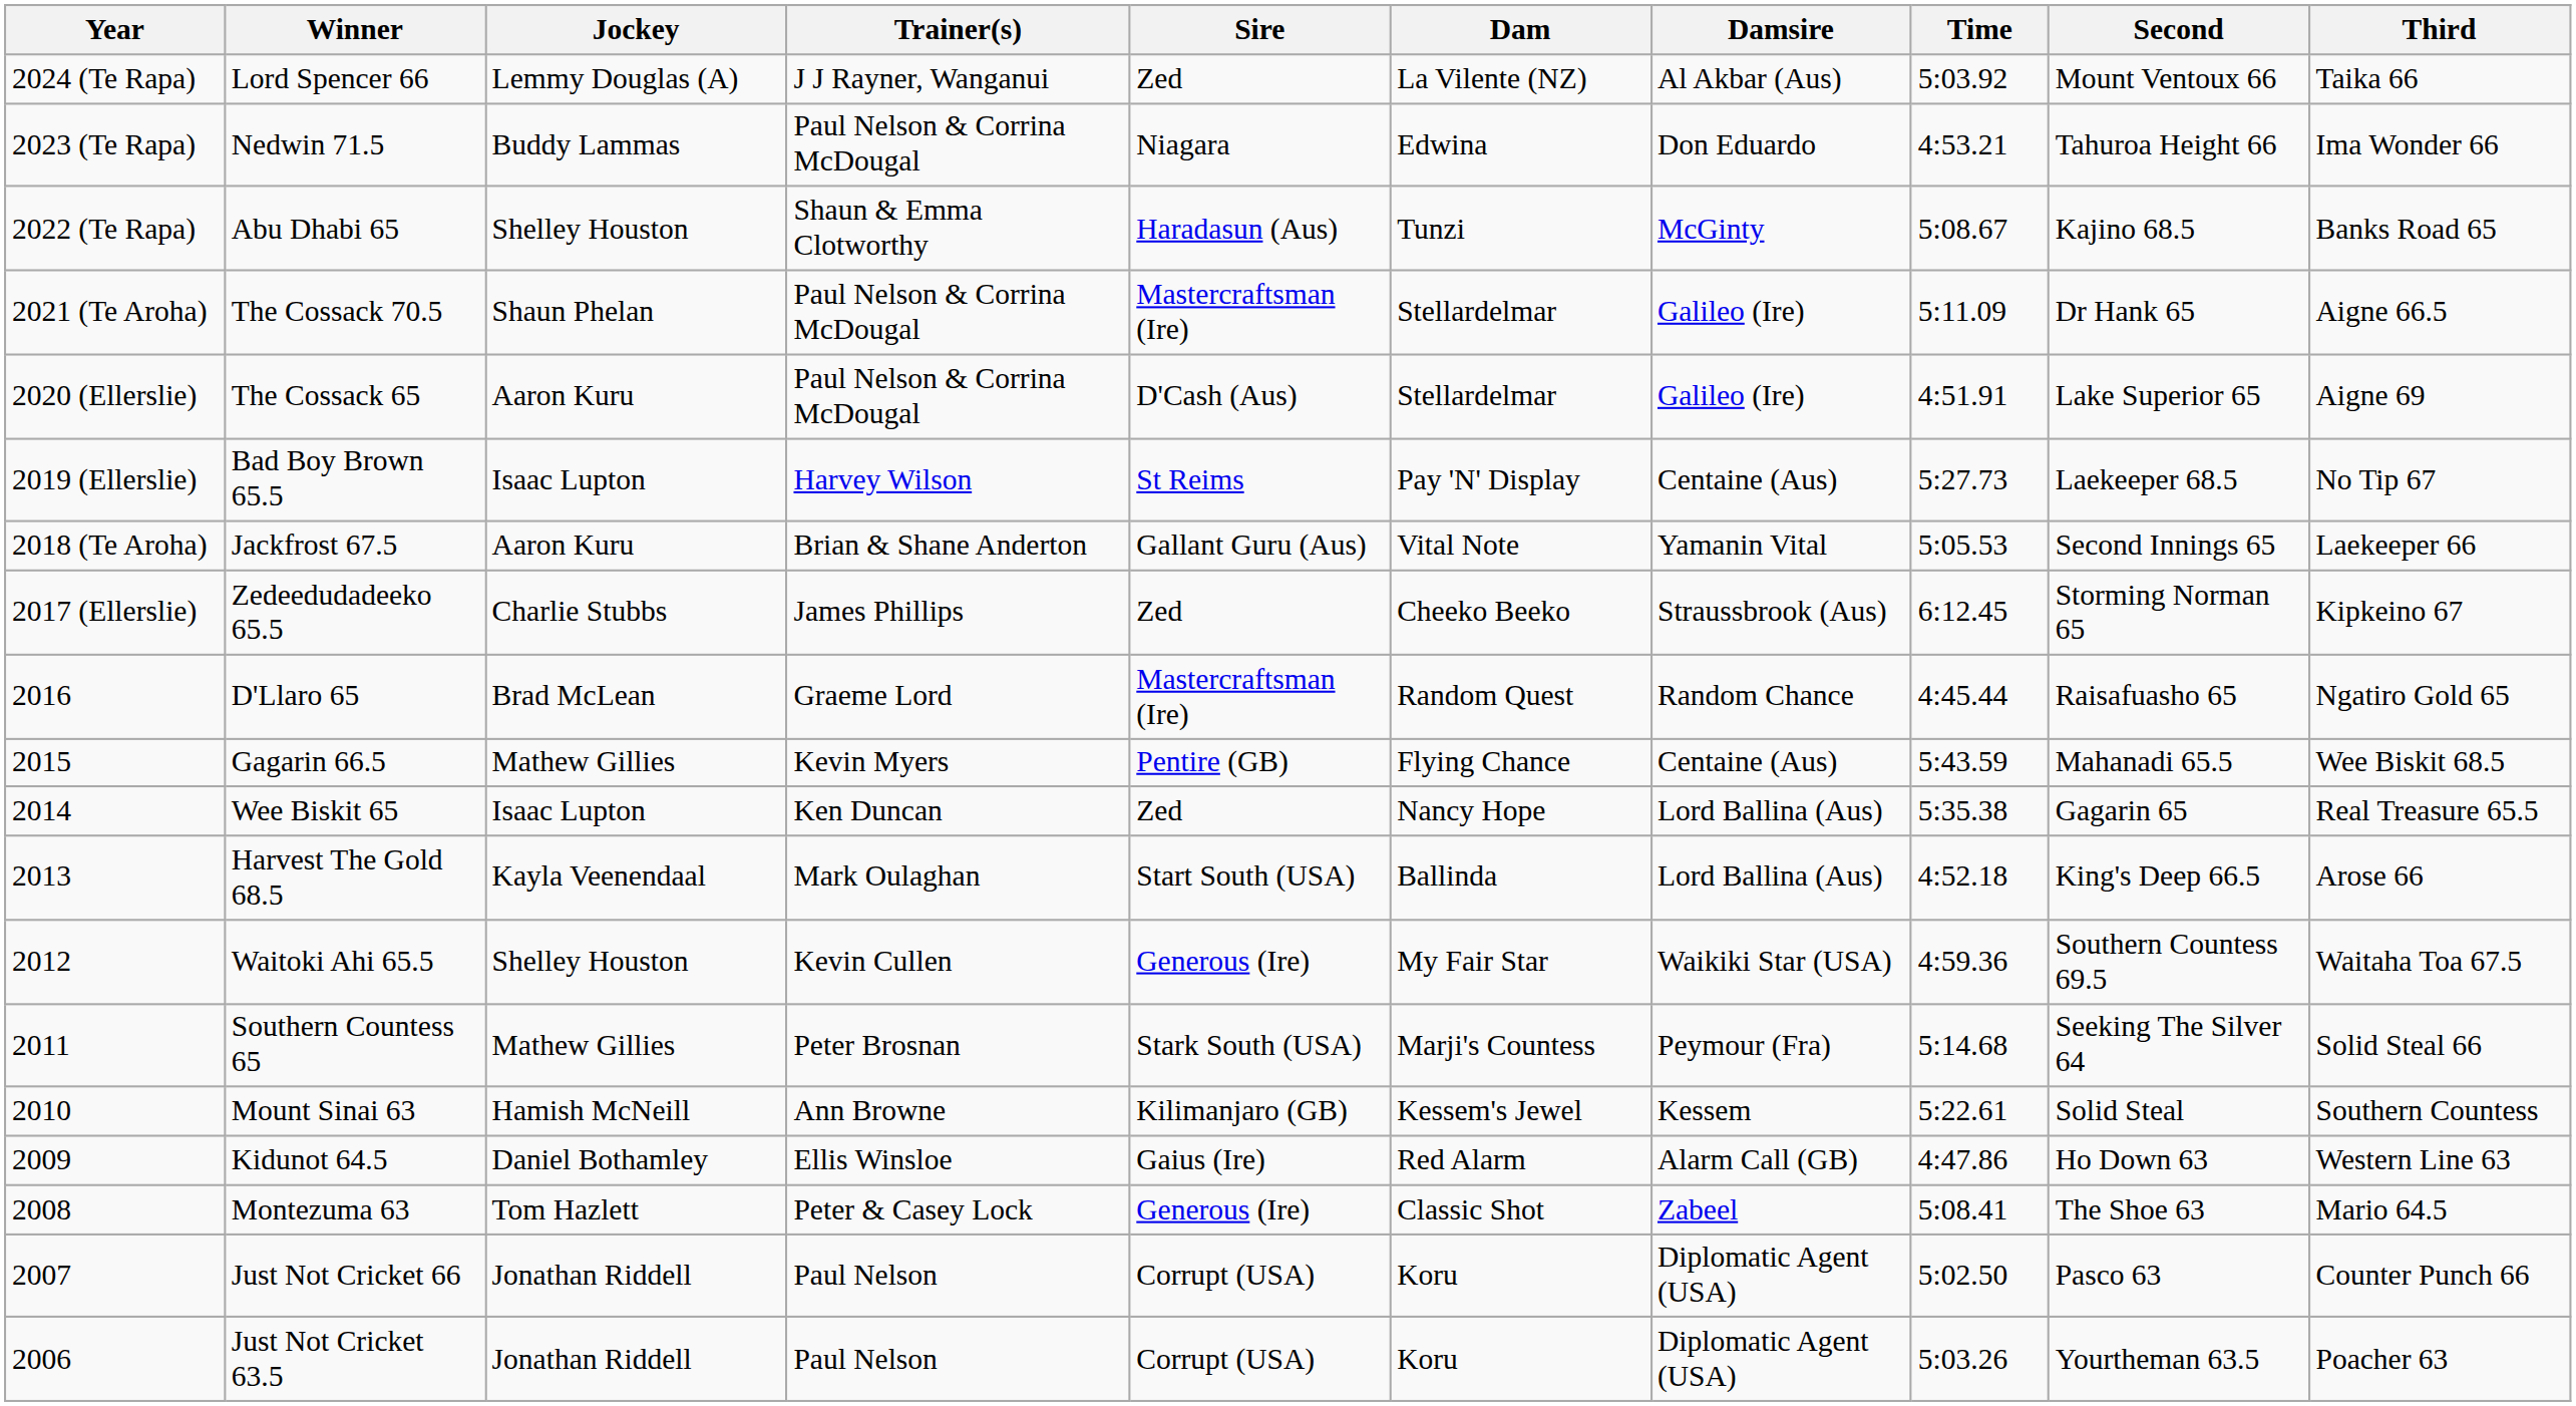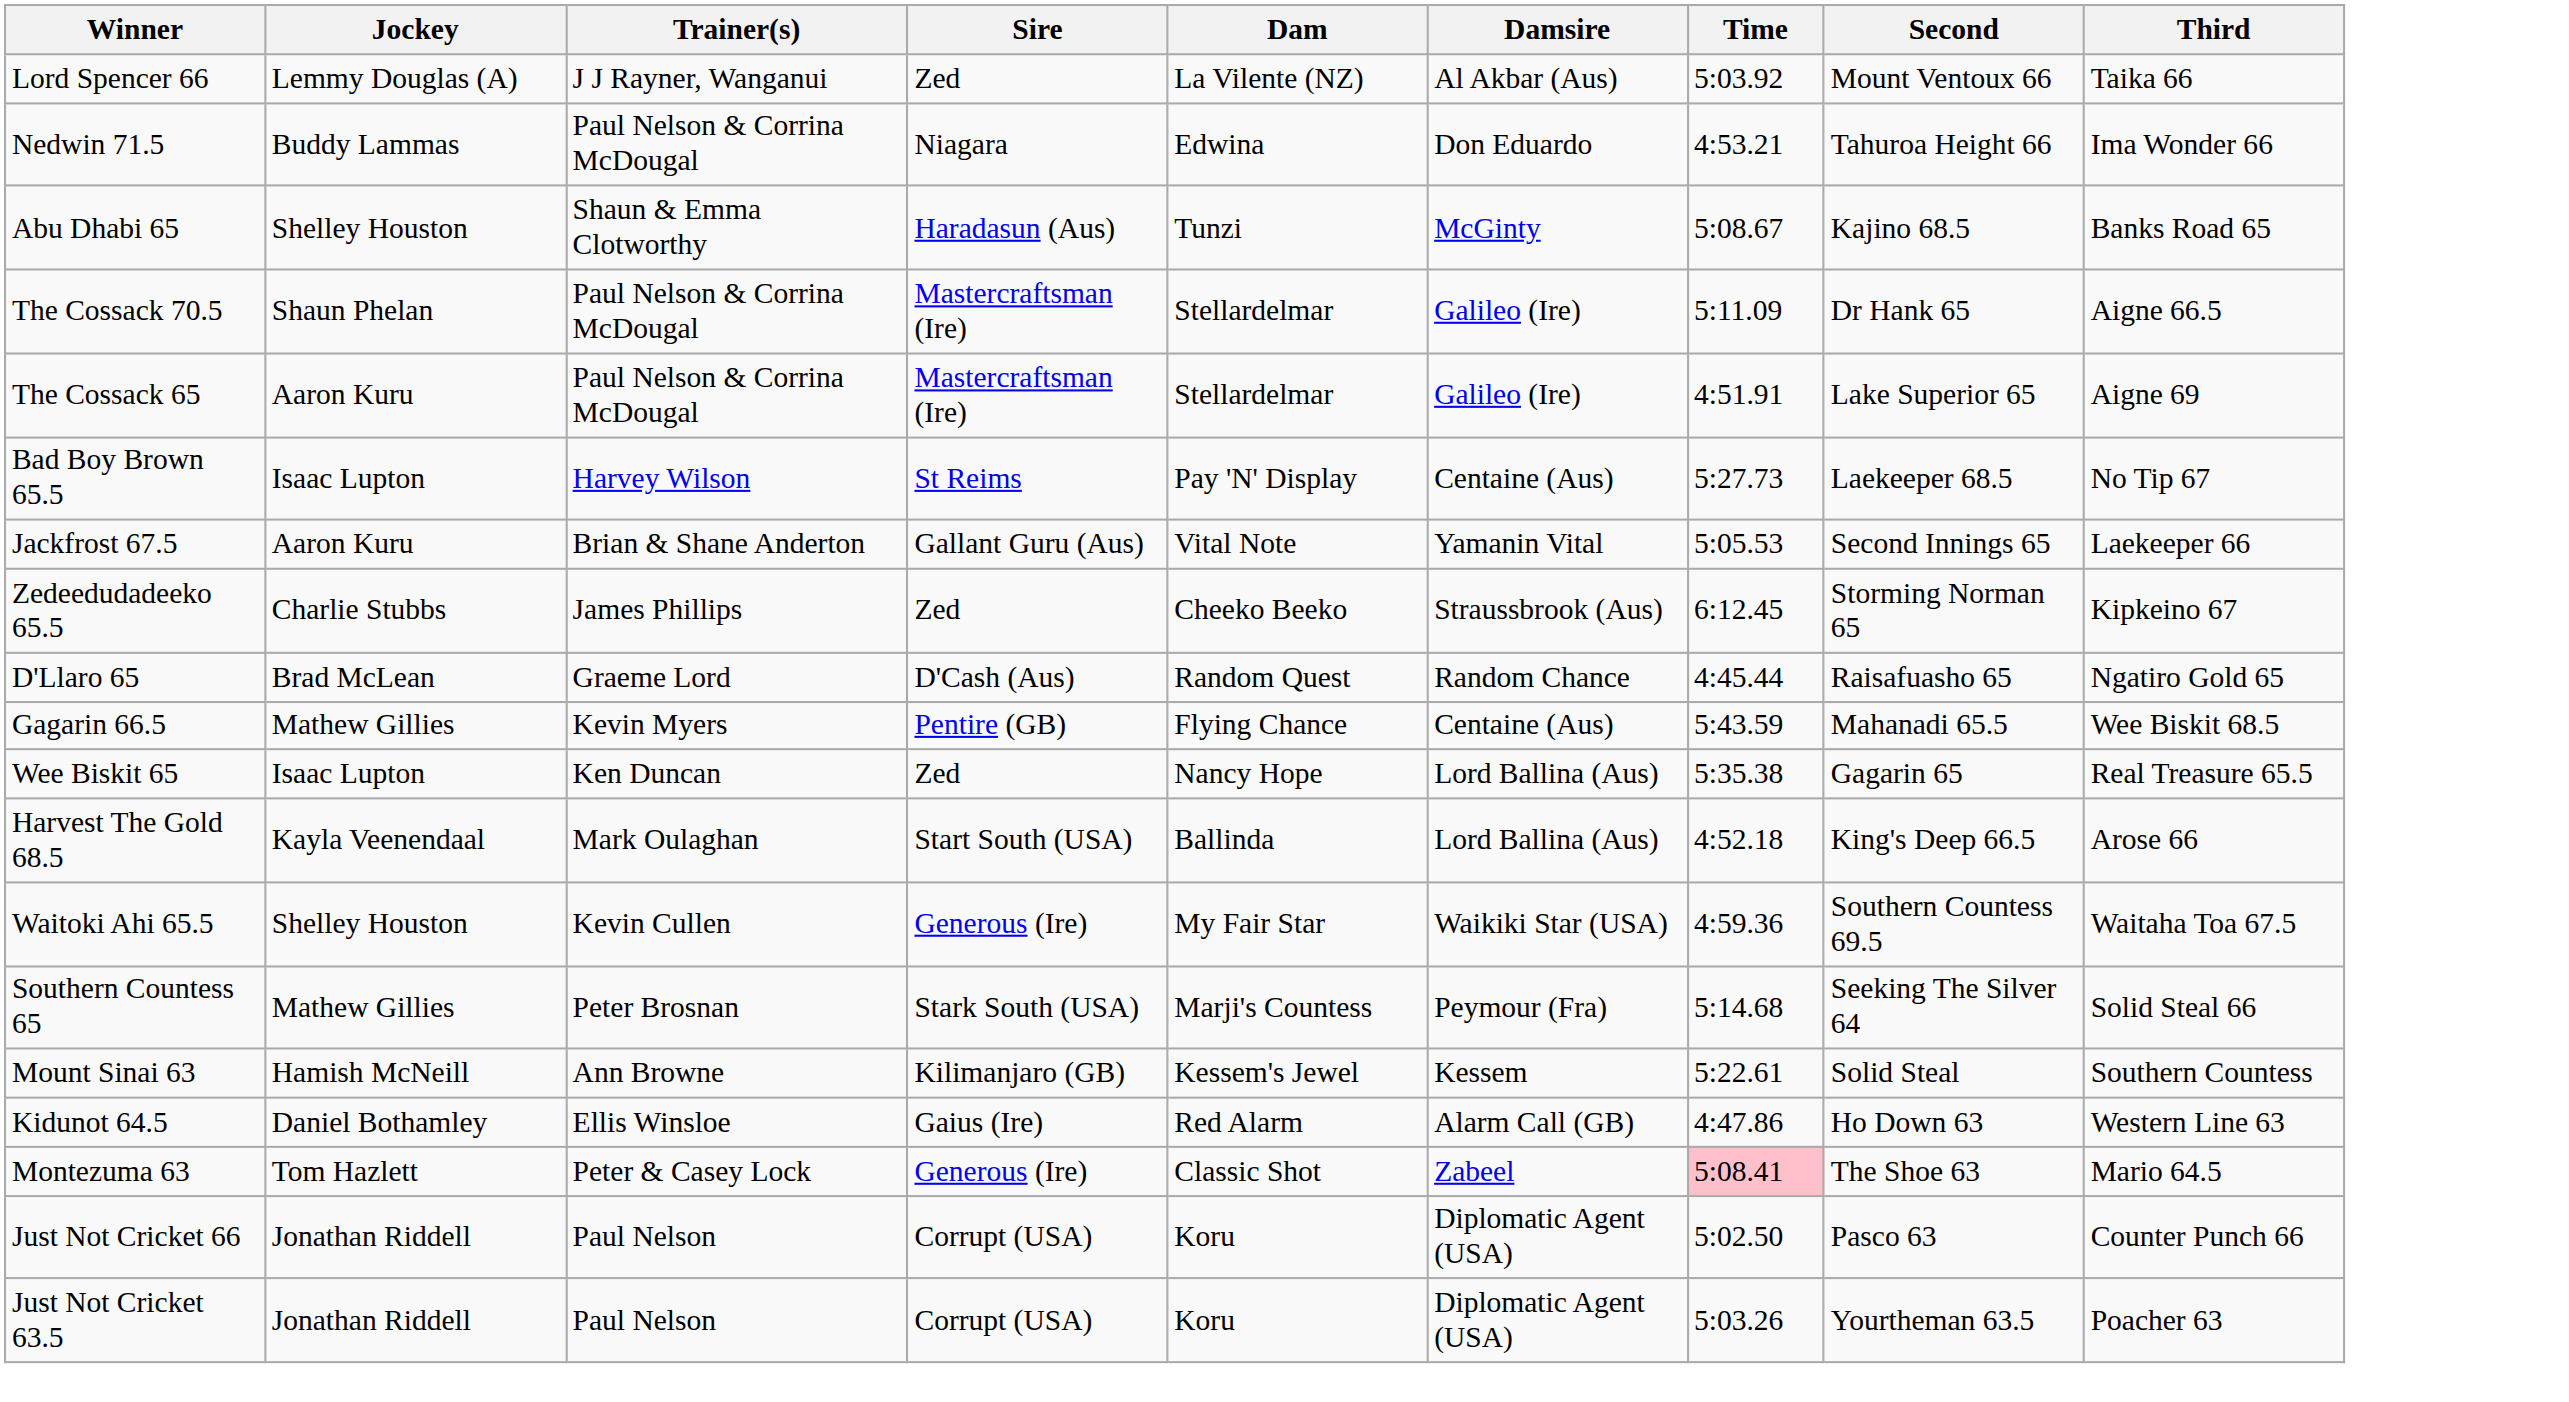- column: Year | 2024 (Te Rapa) | 2023 (Te Rapa) | 2022 (Te Rapa) | 2021 (Te Aroha) | 2020 (Ellerslie) | 2019 (Ellerslie) | 2018 (Te Aroha) | 2017 (Ellerslie) | 2016 | 2015 | 2014 | 2013 | 2012 | 2011 | 2010 | 2009 | 2008 | 2007 | 2006
The Cossack 65 | Sire: D'Cash (Aus) -> Mastercraftsman (Ire)
D'Llaro 65 | Sire: Mastercraftsman (Ire) -> D'Cash (Aus)
Montezuma 63 | Time: no background -> pink background
